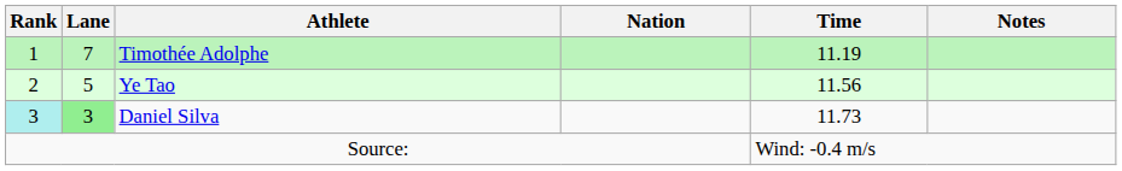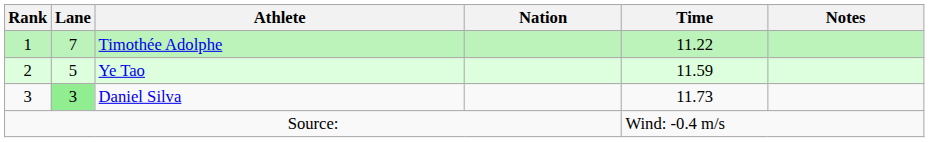Timothée Adolphe | Time: 11.19 -> 11.22
Ye Tao | Time: 11.56 -> 11.59
Daniel Silva | Rank: paleturquoise background -> no background
